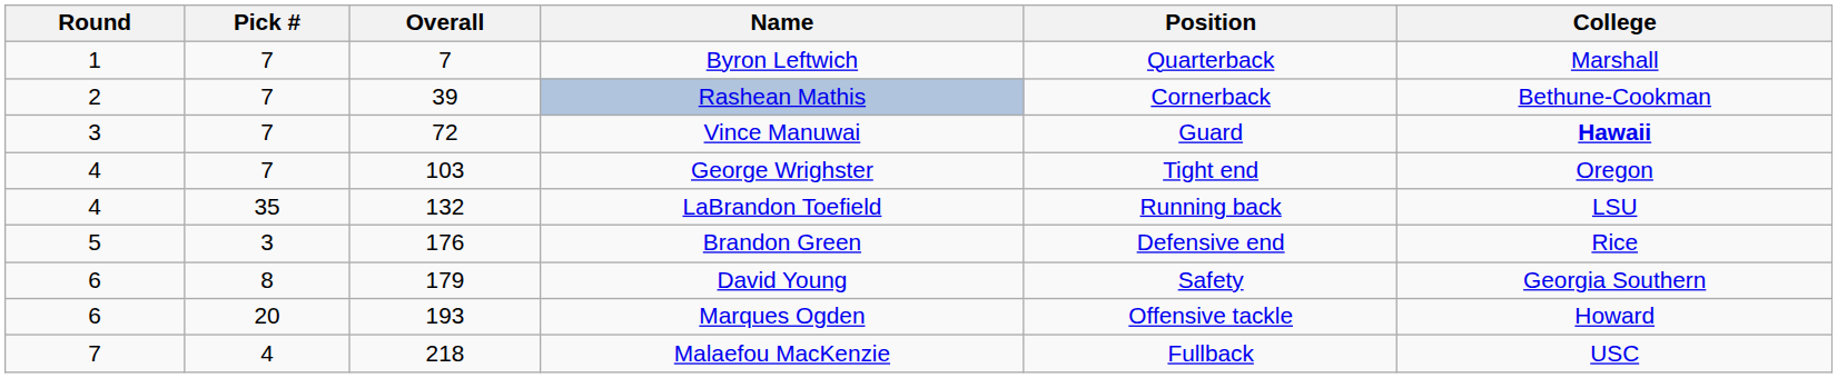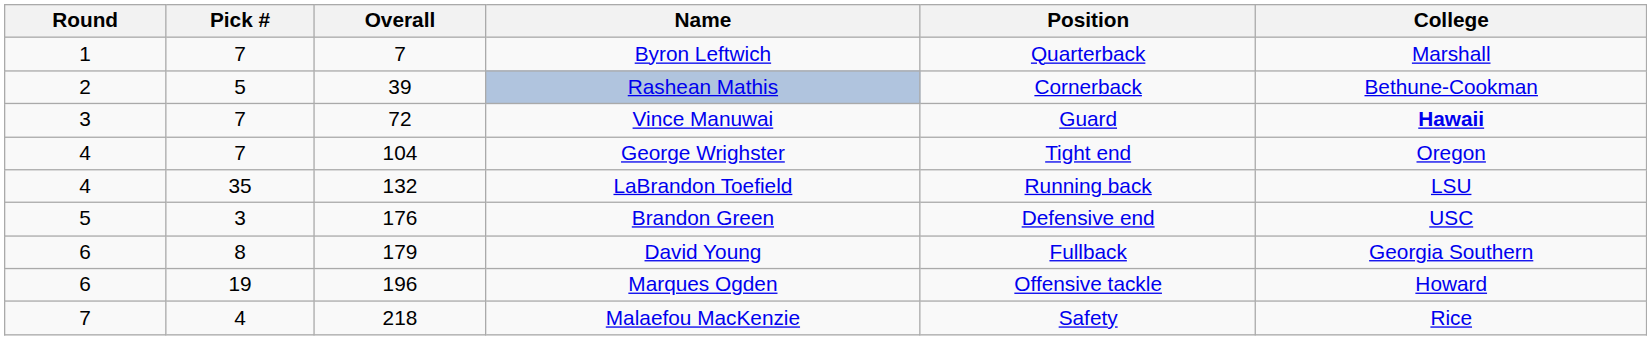Rashean Mathis | Pick #: 7 -> 5
George Wrighster | Overall: 103 -> 104
Brandon Green | College: Rice -> USC
David Young | Position: Safety -> Fullback
Marques Ogden | Pick #: 20 -> 19
Marques Ogden | Overall: 193 -> 196
Malaefou MacKenzie | Position: Fullback -> Safety
Malaefou MacKenzie | College: USC -> Rice
